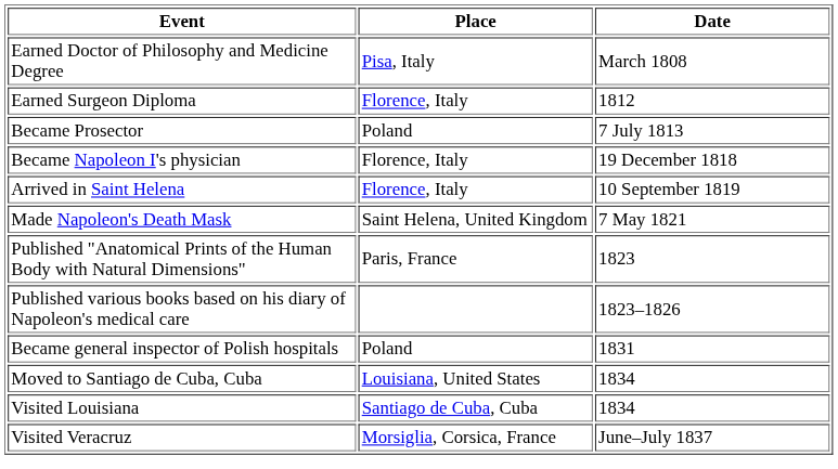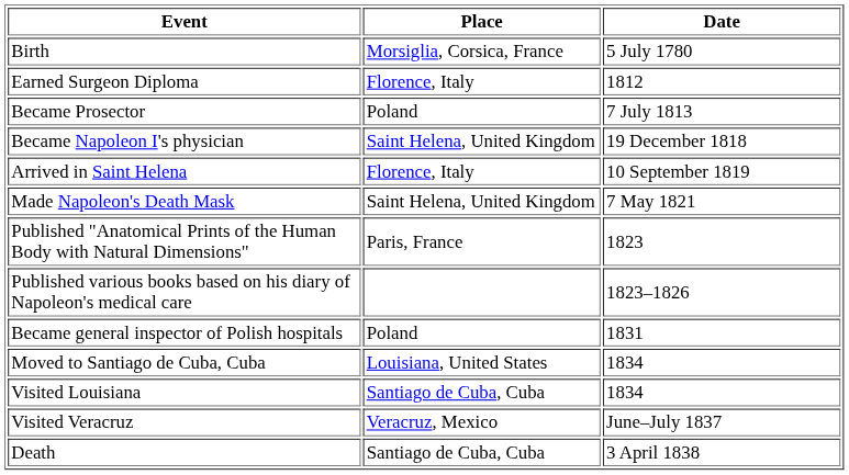+ row: Birth | Morsiglia, Corsica, France | 5 July 1780
- row: Earned Doctor of Philosophy and Medicine Degree | Pisa, Italy | March 1808
Became Napoleon I's physician | Place: Florence, Italy -> Saint Helena, United Kingdom
Visited Veracruz | Place: Morsiglia, Corsica, France -> Veracruz, Mexico
+ row: Death | Santiago de Cuba, Cuba | 3 April 1838
